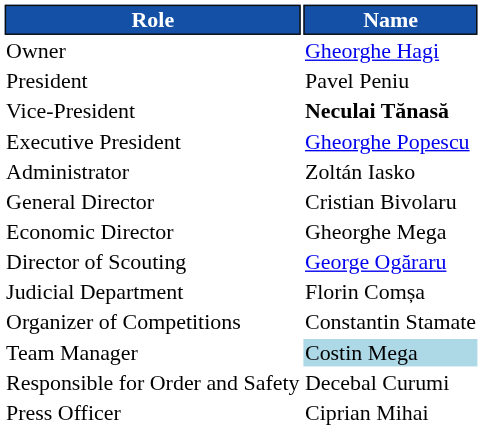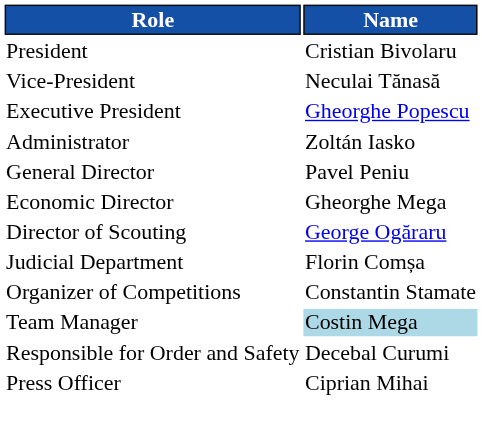- row: Owner | Gheorghe Hagi
President | Name: Pavel Peniu -> Cristian Bivolaru
Vice-President | Name: bold -> normal
General Director | Name: Cristian Bivolaru -> Pavel Peniu
